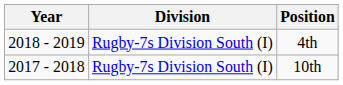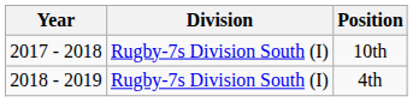rows swapped: 10th <-> 4th
